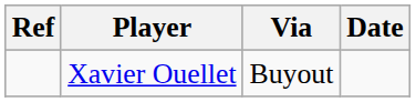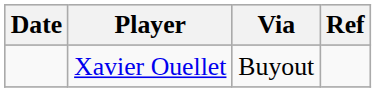columns swapped: Date <-> Ref
